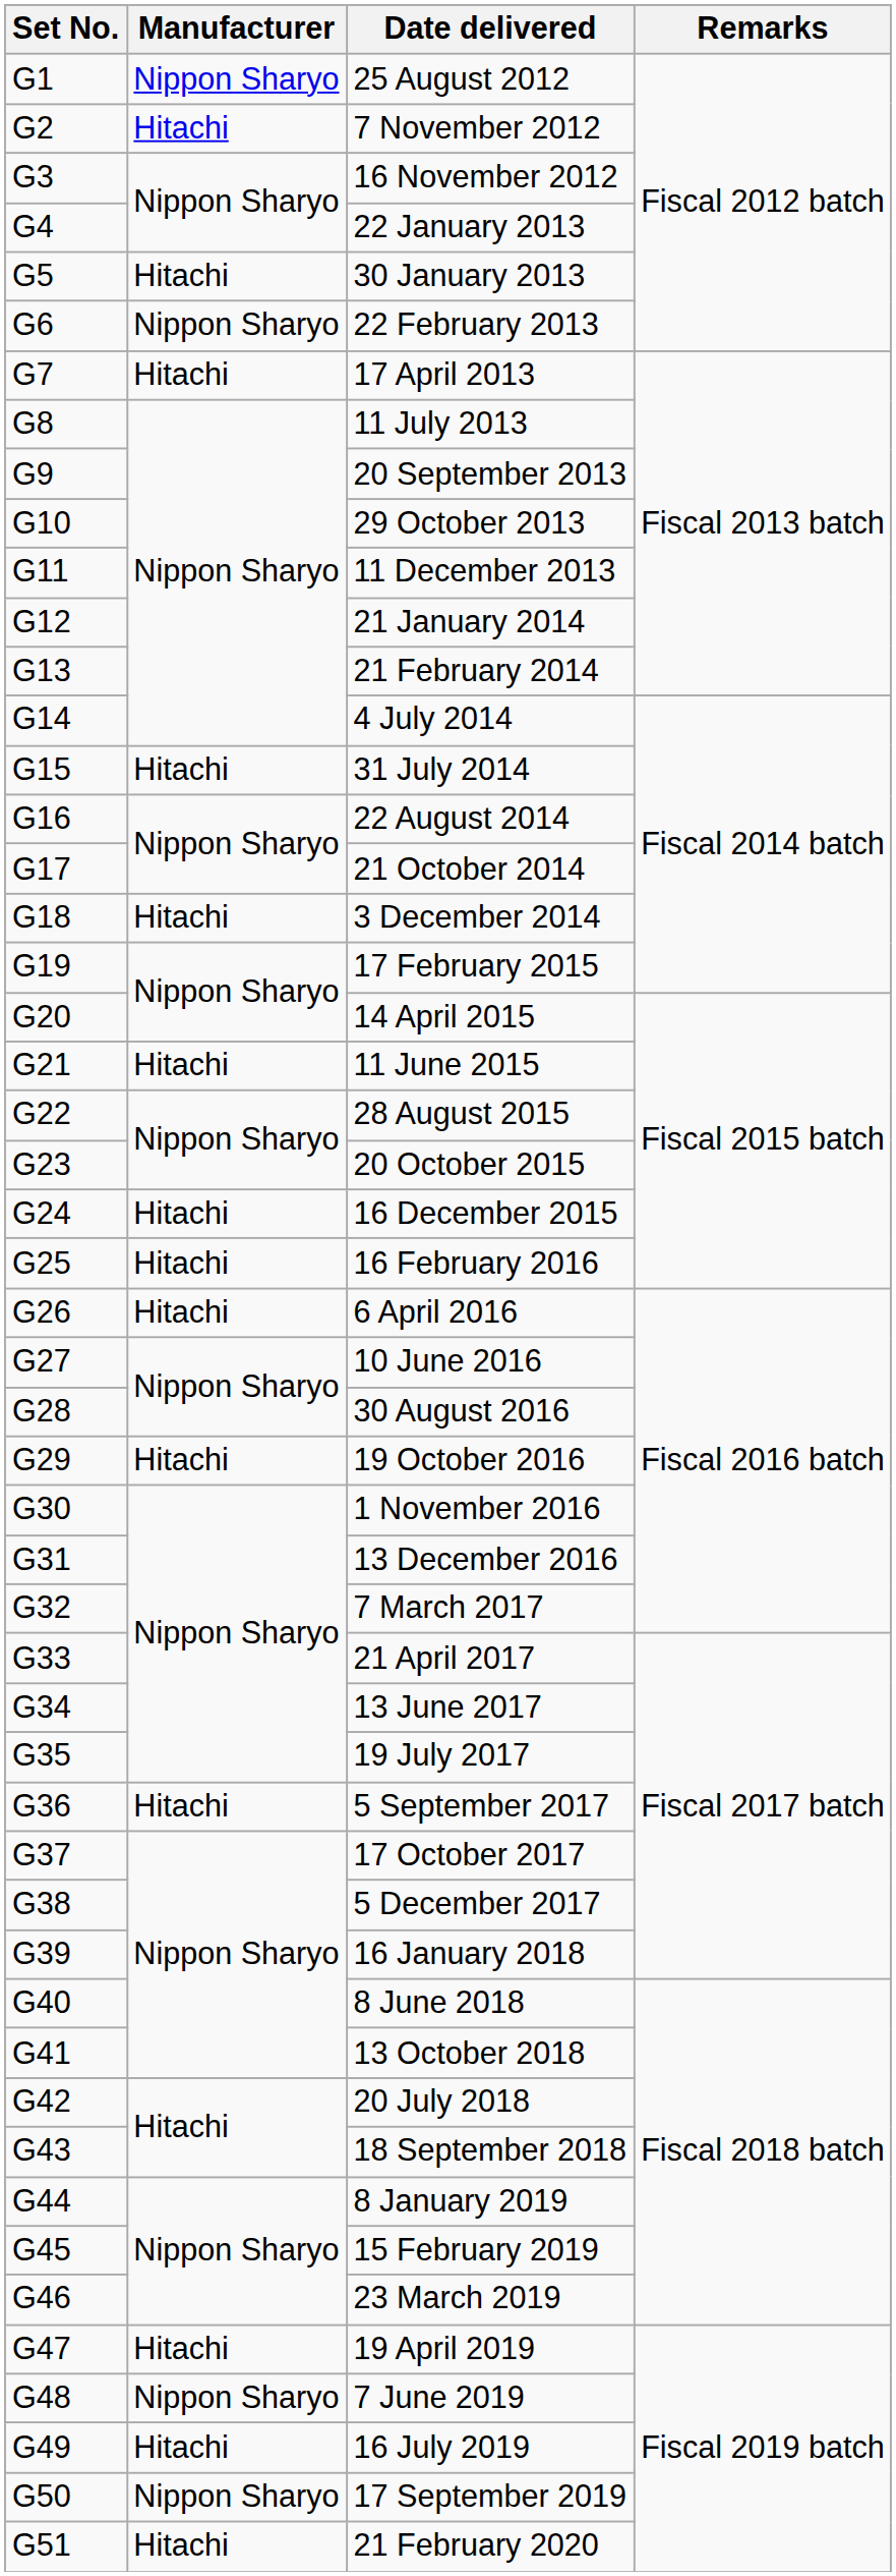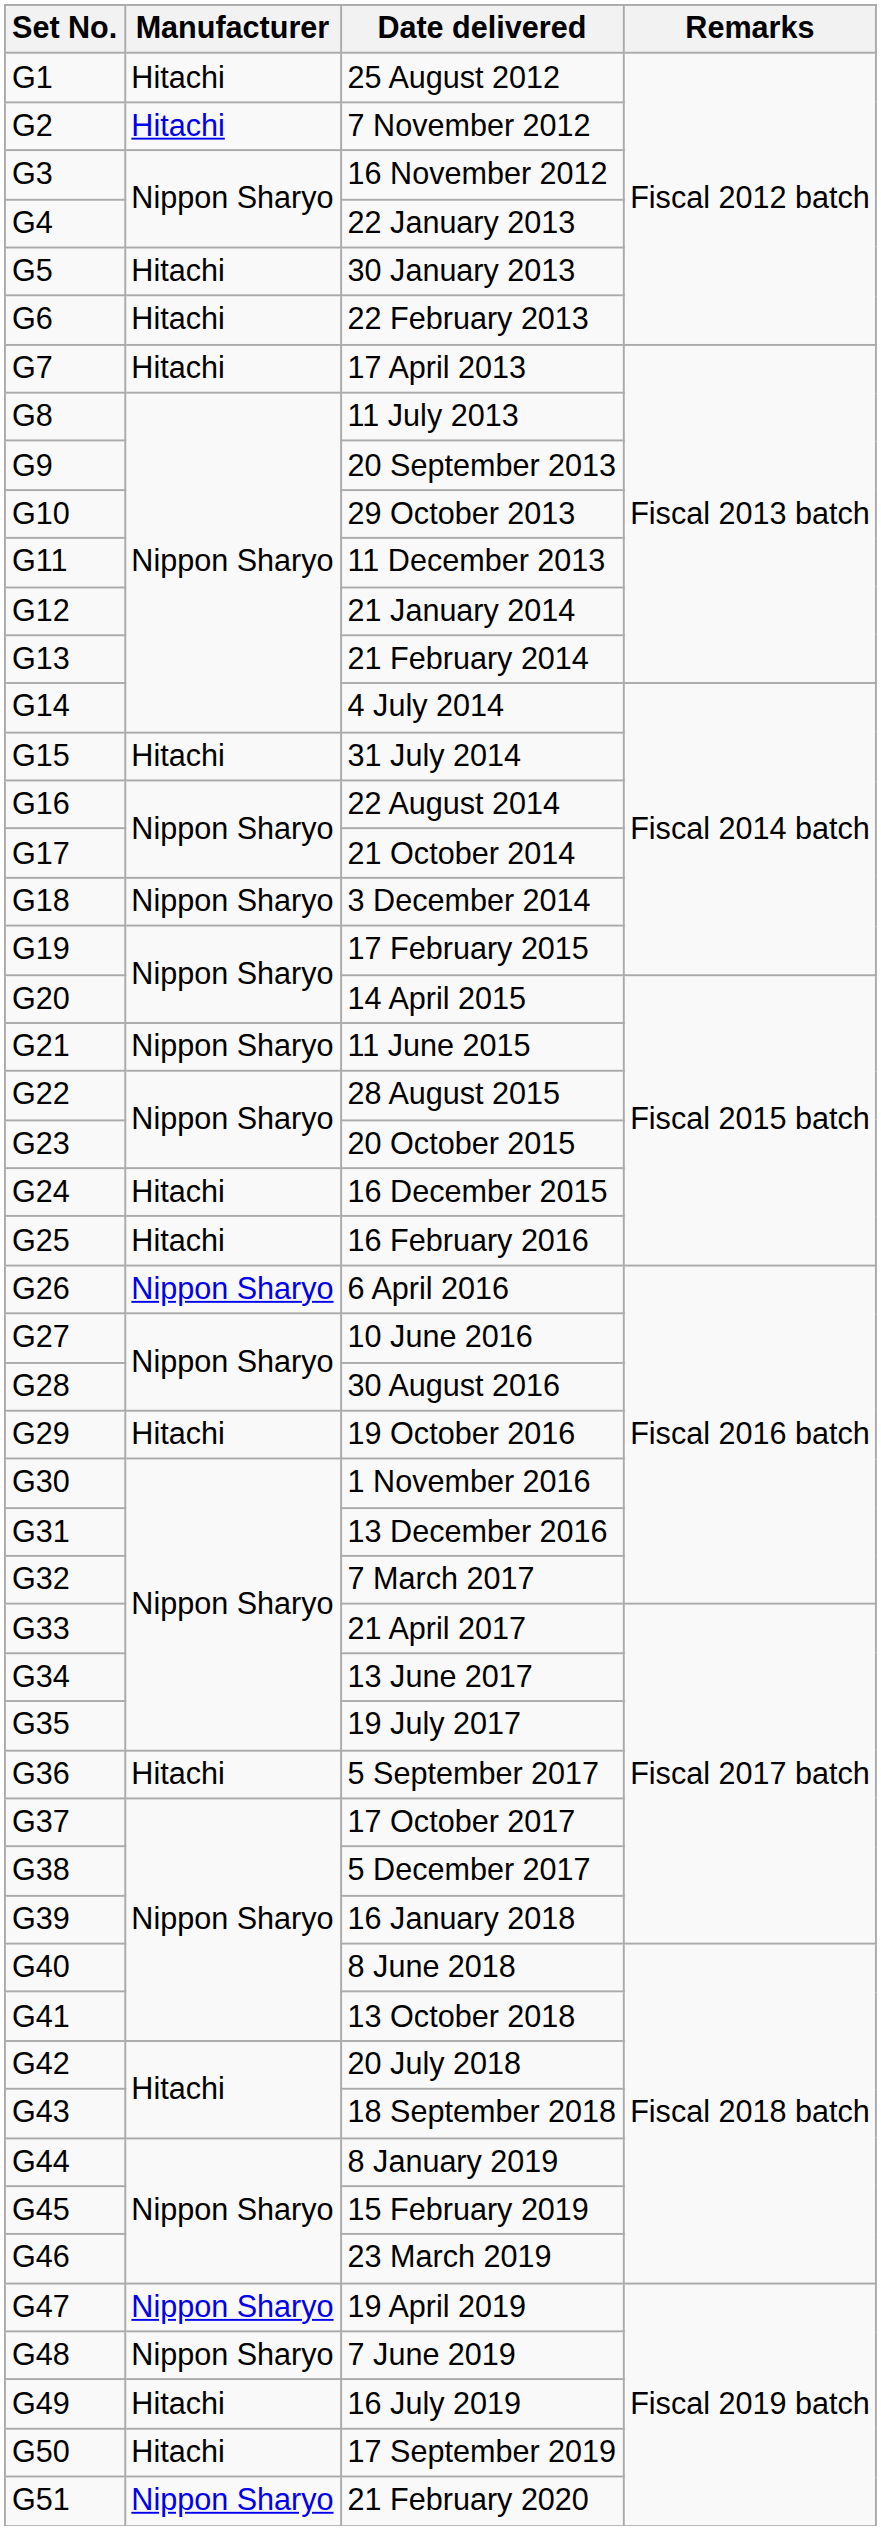25 August 2012 | Manufacturer: Nippon Sharyo -> Hitachi
22 February 2013 | Manufacturer: Nippon Sharyo -> Hitachi
3 December 2014 | Manufacturer: Hitachi -> Nippon Sharyo
11 June 2015 | Manufacturer: Hitachi -> Nippon Sharyo
6 April 2016 | Manufacturer: Hitachi -> Nippon Sharyo
19 April 2019 | Manufacturer: Hitachi -> Nippon Sharyo
17 September 2019 | Manufacturer: Nippon Sharyo -> Hitachi
21 February 2020 | Manufacturer: Hitachi -> Nippon Sharyo
